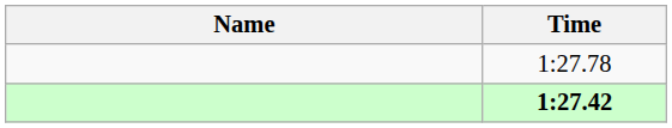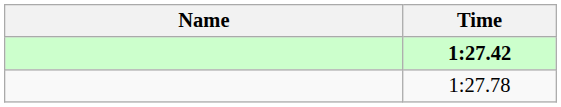rows swapped: 1:27.42 <-> 1:27.78
